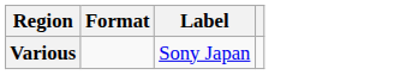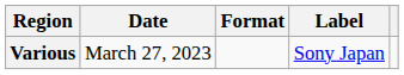+ column: Date | March 27, 2023
